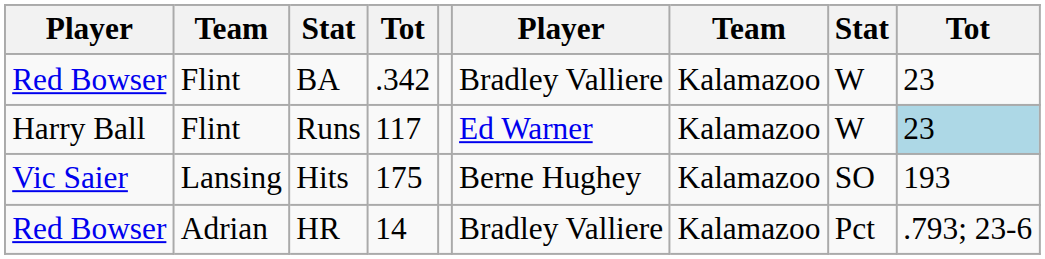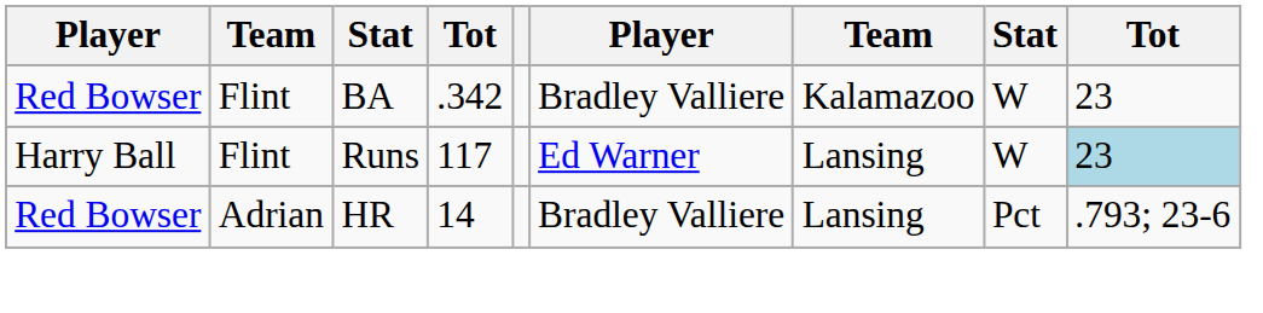Runs | column 7: Kalamazoo -> Lansing
- row: Vic Saier | Lansing | Hits | 175 | Berne Hughey | Kalamazoo | SO | 193
HR | column 7: Kalamazoo -> Lansing
